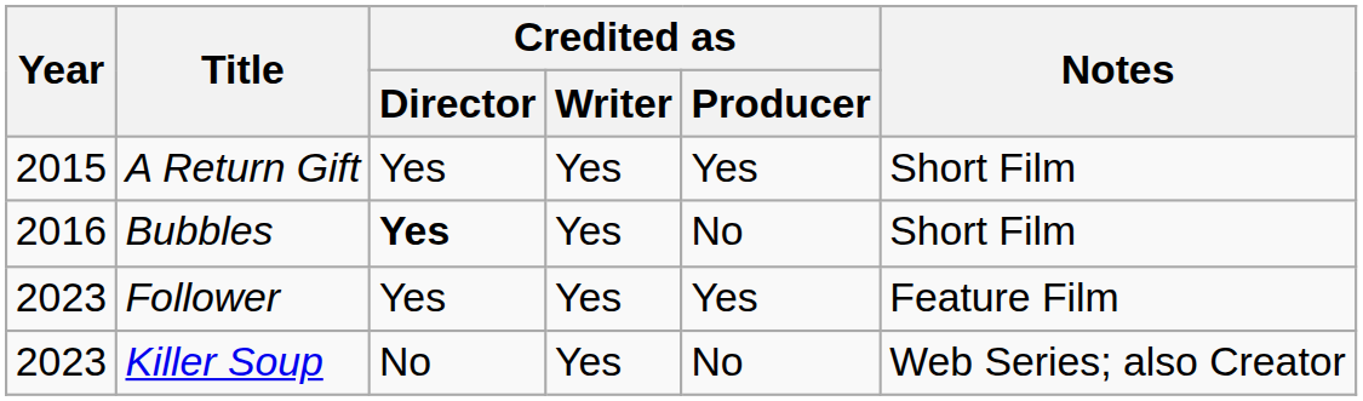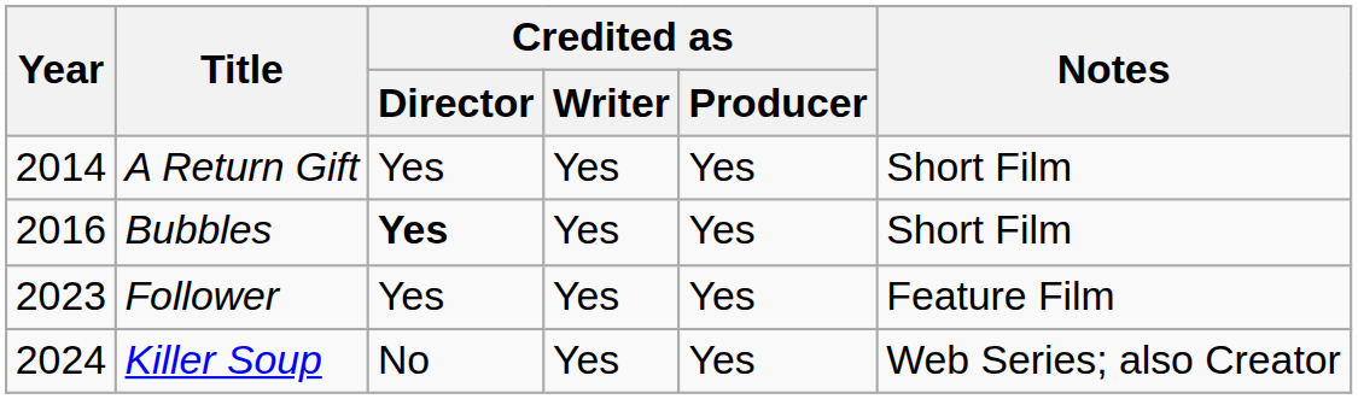A Return Gift | Year: 2015 -> 2014
Bubbles | Credited as / Producer: No -> Yes
Killer Soup | Year: 2023 -> 2024
Killer Soup | Credited as / Producer: No -> Yes
